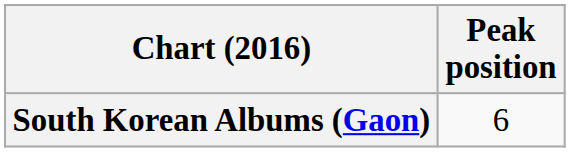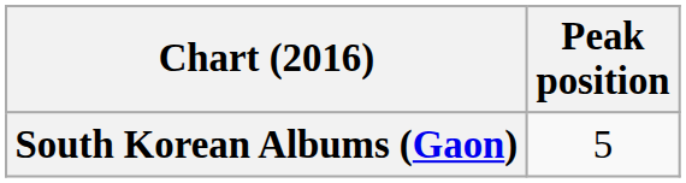South Korean Albums (Gaon) | Peak position: 6 -> 5
